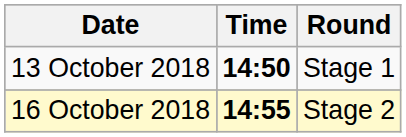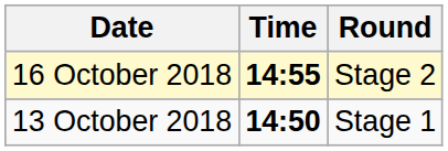rows swapped: 13 October 2018 <-> 16 October 2018
